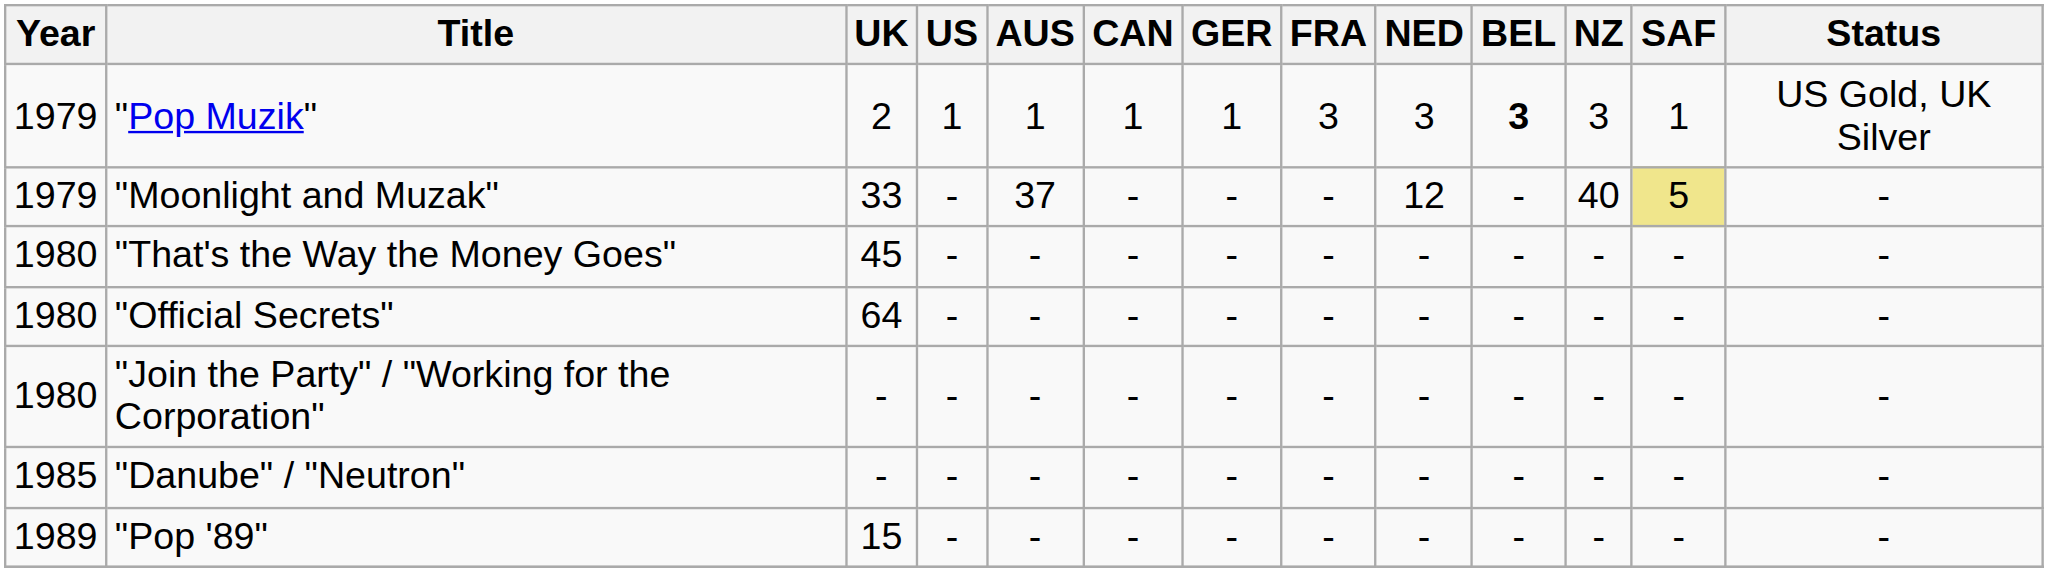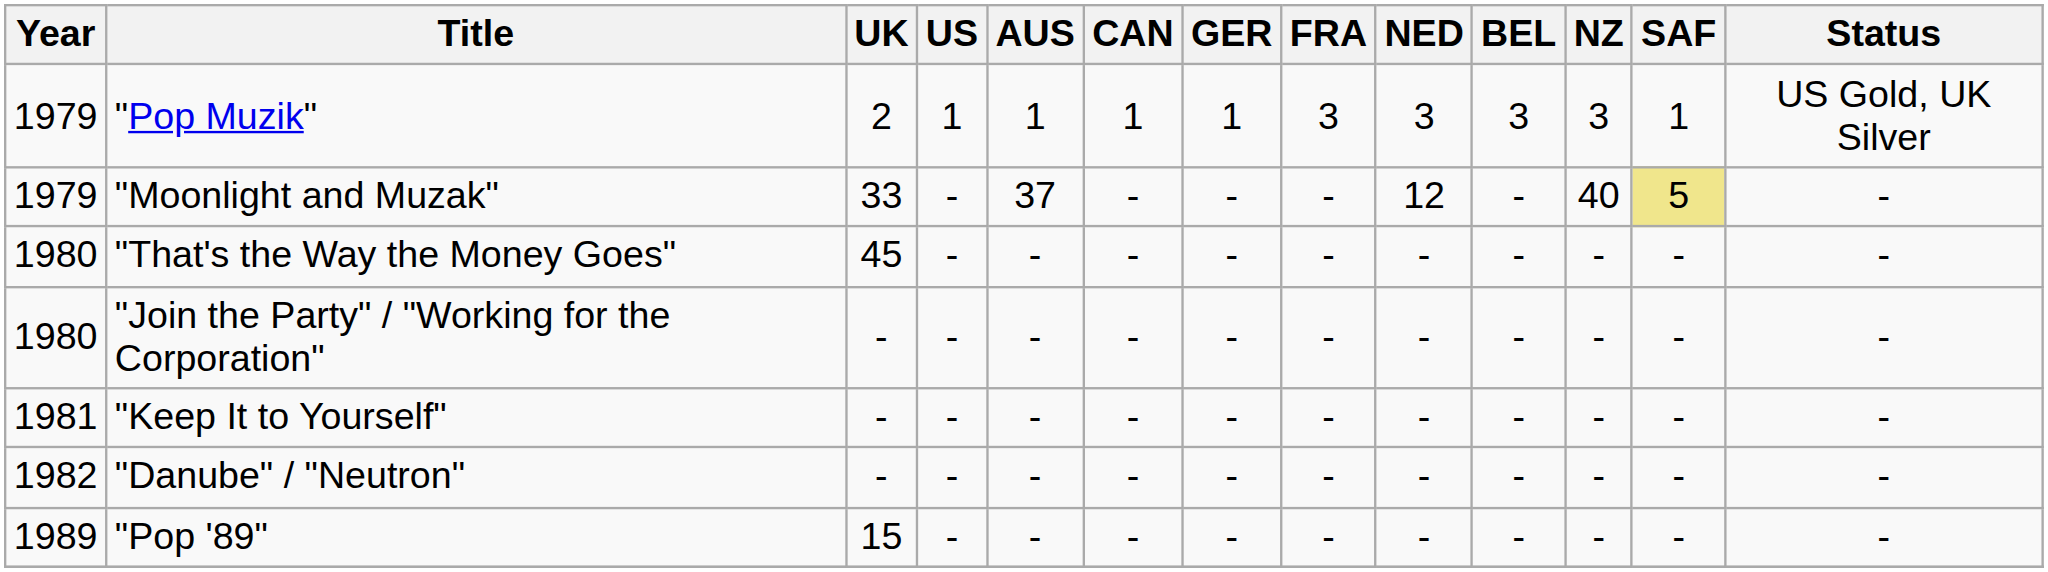"Pop Muzik" | BEL: bold -> normal
- row: 1980 | "Official Secrets" | 64 | - | - | - | - | - | - | - | - | - | -
+ row: 1981 | "Keep It to Yourself" | - | - | - | - | - | - | - | - | - | - | -
"Danube" / "Neutron" | Year: 1985 -> 1982
